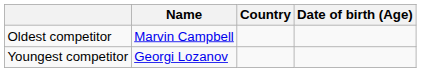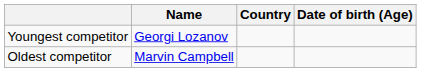rows swapped: Youngest competitor <-> Oldest competitor
